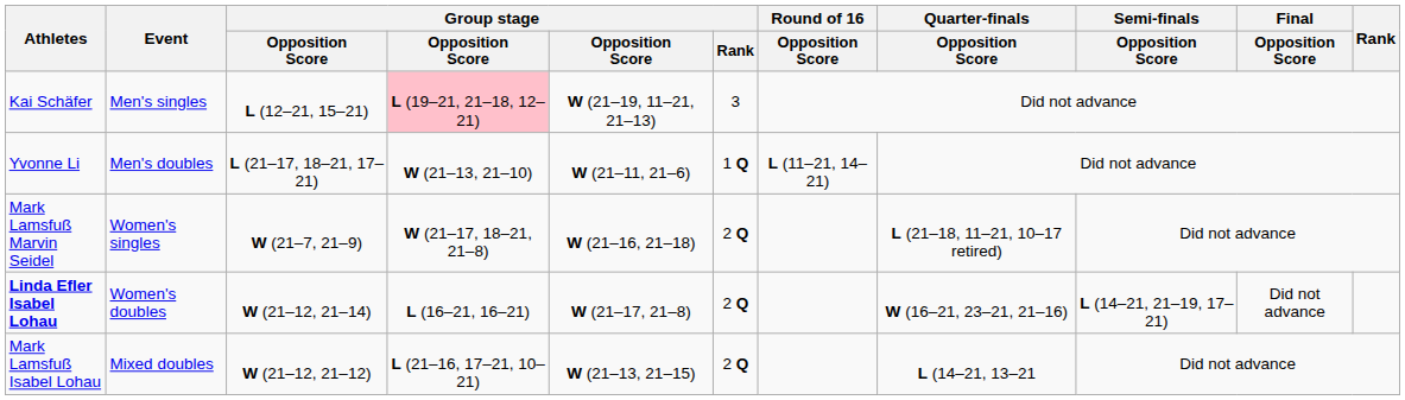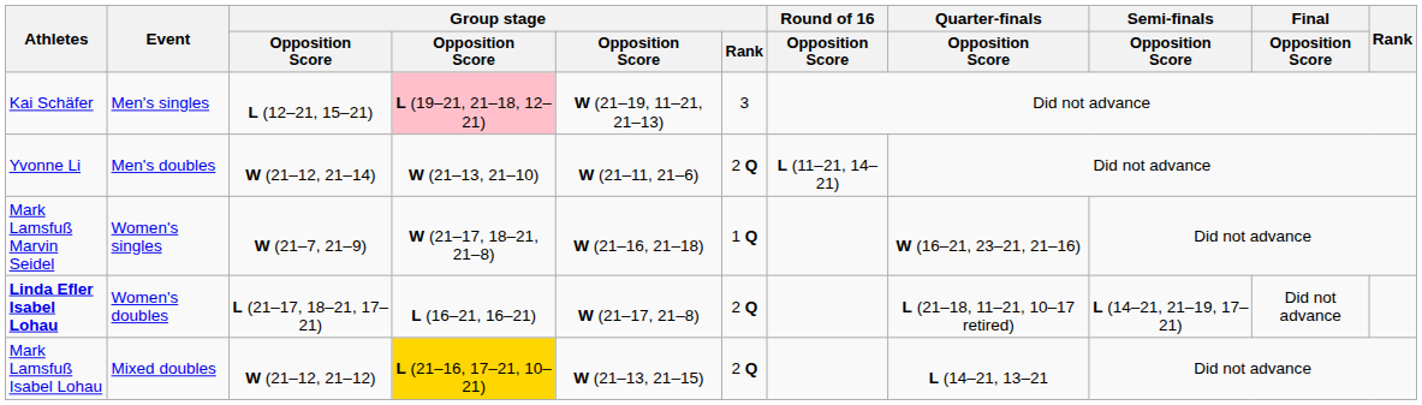Yvonne Li | column 3: L (21–17, 18–21, 17–21) -> W (21–12, 21–14)
Yvonne Li | Group stage / Rank: 1 Q -> 2 Q
Mark Lamsfuß Marvin Seidel | Group stage / Rank: 2 Q -> 1 Q
Mark Lamsfuß Marvin Seidel | Quarter-finals / Opposition Score: L (21–18, 11–21, 10–17 retired) -> W (16–21, 23–21, 21–16)
Linda Efler Isabel Lohau | column 3: W (21–12, 21–14) -> L (21–17, 18–21, 17–21)
Linda Efler Isabel Lohau | Quarter-finals / Opposition Score: W (16–21, 23–21, 21–16) -> L (21–18, 11–21, 10–17 retired)
Mark Lamsfuß Isabel Lohau | column 4: no background -> gold background
